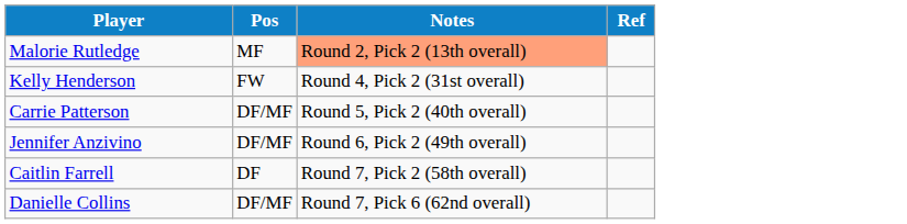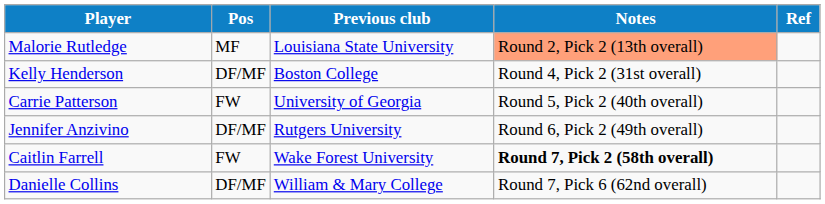+ column: Previous club | Louisiana State University | Boston College | University of Georgia | Rutgers University | Wake Forest University | William & Mary College
Kelly Henderson | Pos: FW -> DF/MF
Carrie Patterson | Pos: DF/MF -> FW
Caitlin Farrell | Pos: DF -> FW
Caitlin Farrell | Notes: normal -> bold
